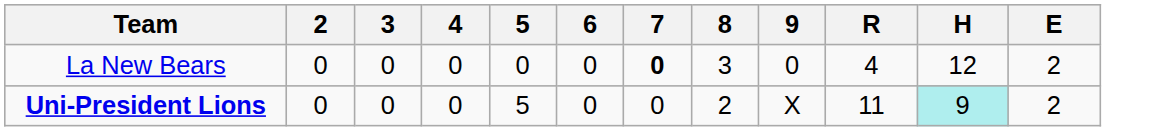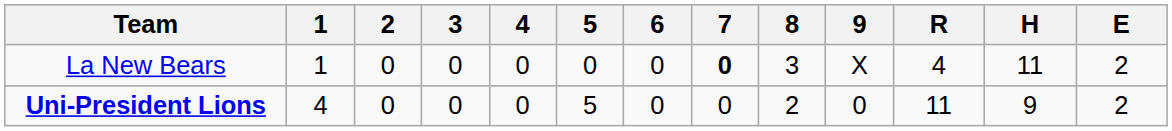+ column: 1 | 1 | 4
La New Bears | 9: 0 -> X
La New Bears | H: 12 -> 11
Uni-President Lions | 9: X -> 0
Uni-President Lions | H: paleturquoise background -> no background
